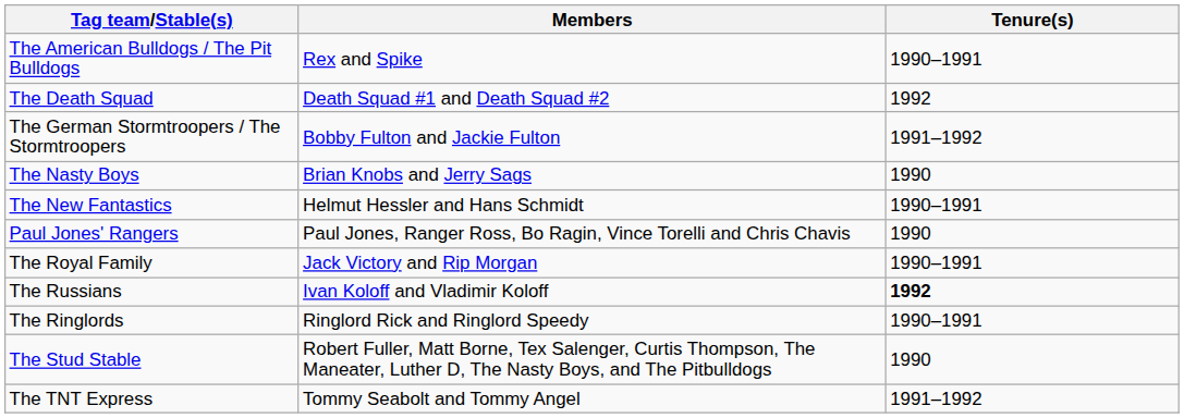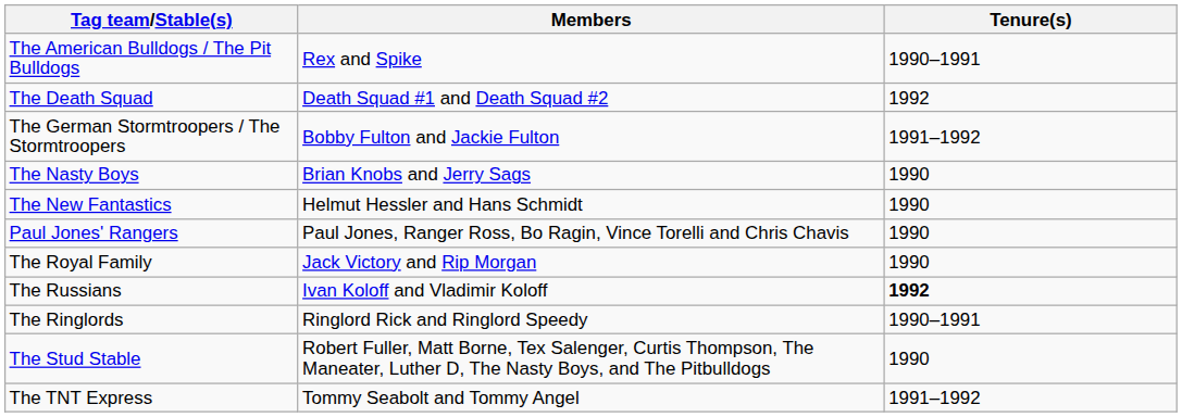The New Fantastics | Tenure(s): 1990–1991 -> 1990
The Royal Family | Tenure(s): 1990–1991 -> 1990
